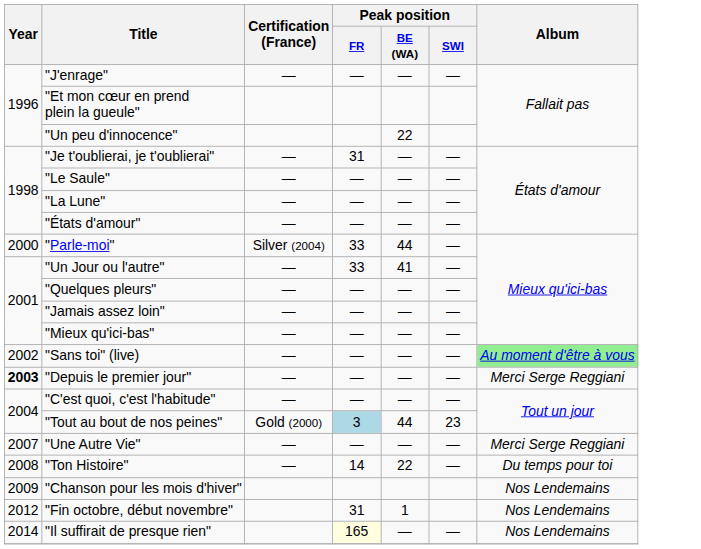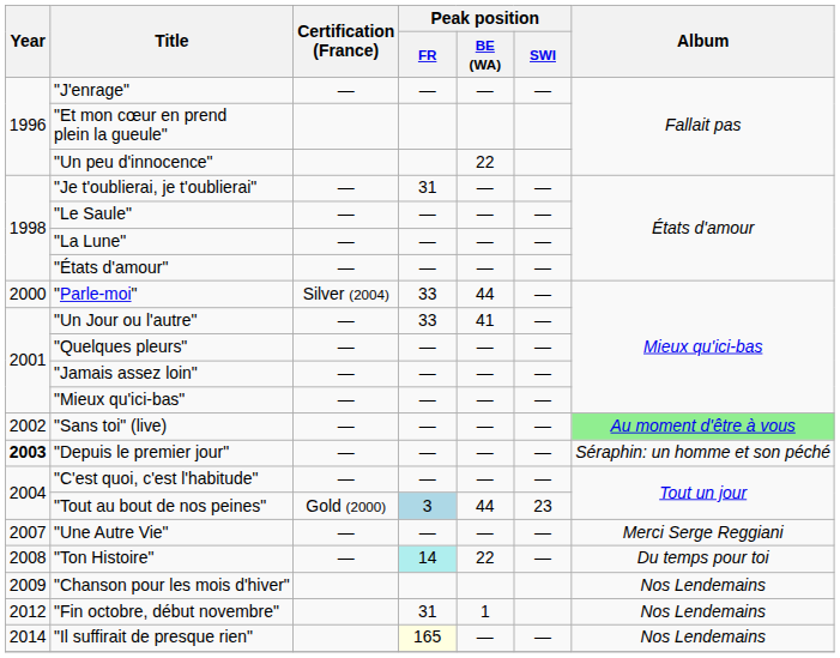"Depuis le premier jour" | Album: Merci Serge Reggiani -> Séraphin: un homme et son péché
"Ton Histoire" | Peak position / FR: no background -> paleturquoise background
